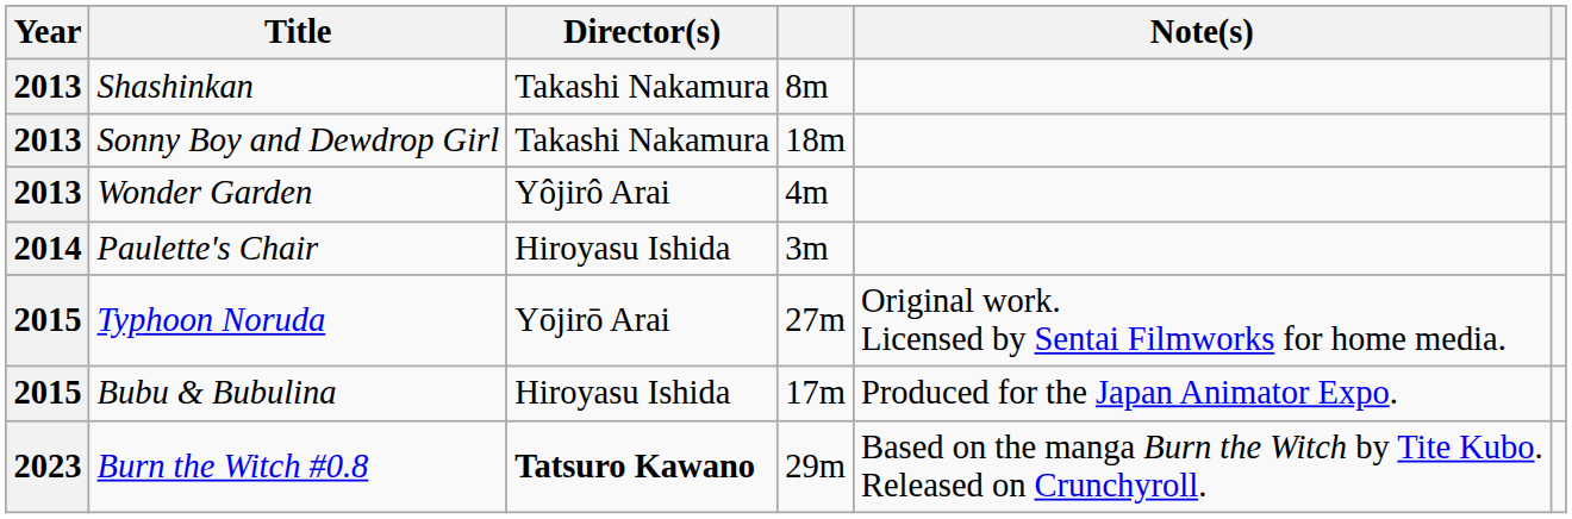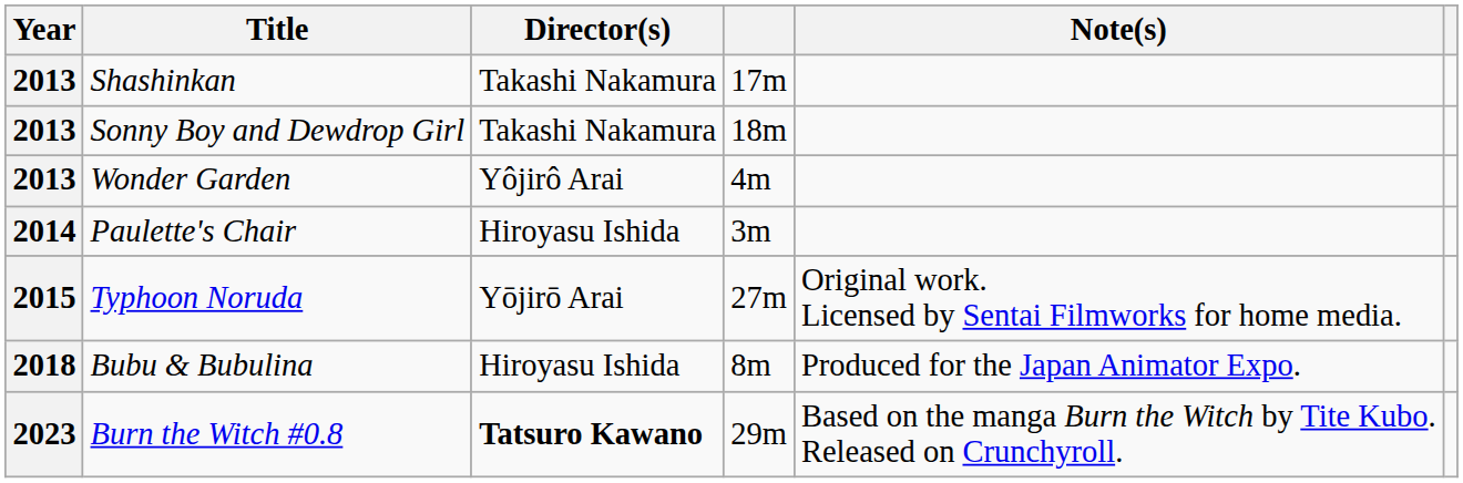Shashinkan | column 4: 8m -> 17m
Bubu & Bubulina | Year: 2015 -> 2018
Bubu & Bubulina | column 4: 17m -> 8m
